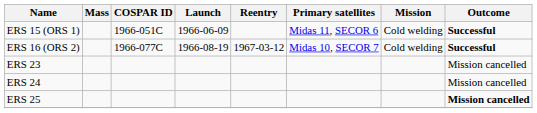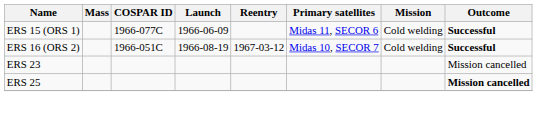ERS 15 (ORS 1) | COSPAR ID: 1966-051C -> 1966-077C
ERS 16 (ORS 2) | COSPAR ID: 1966-077C -> 1966-051C
- row: ERS 24 | Mission cancelled
